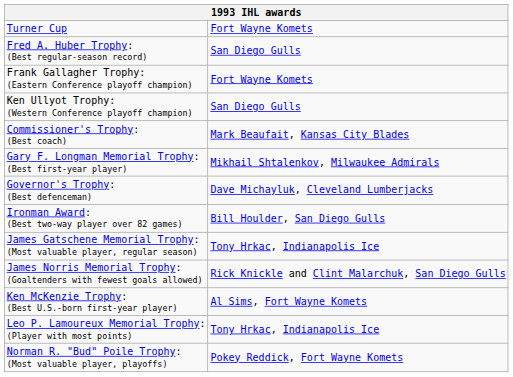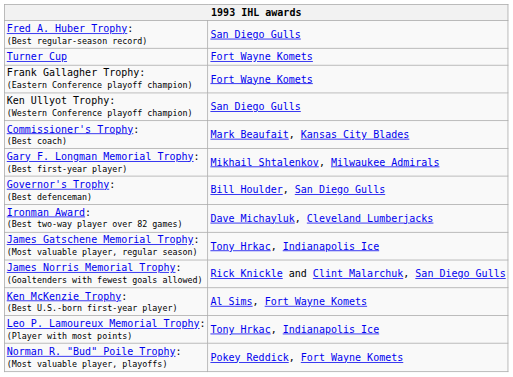rows swapped: Turner Cup <-> Fred A. Huber Trophy: (Best regular-season record)
Governor's Trophy: (Best defenceman) | column 2: Dave Michayluk, Cleveland Lumberjacks -> Bill Houlder, San Diego Gulls
Ironman Award: (Best two-way player over 82 games) | column 2: Bill Houlder, San Diego Gulls -> Dave Michayluk, Cleveland Lumberjacks
